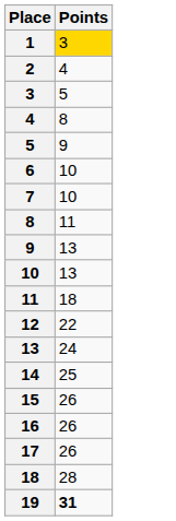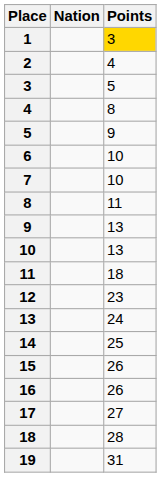+ column: Nation
12 | Points: 22 -> 23
17 | Points: 26 -> 27
19 | Points: bold -> normal
